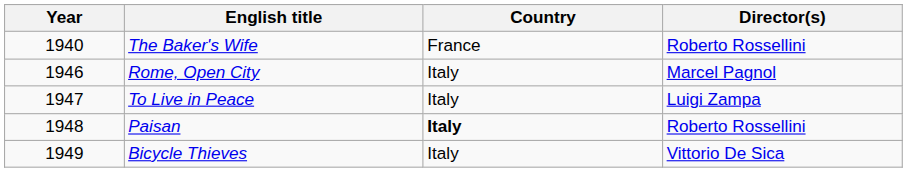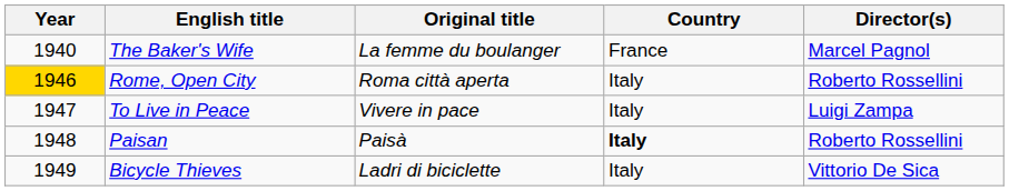+ column: Original title | La femme du boulanger | Roma città aperta | Vivere in pace | Paisà | Ladri di biciclette
The Baker's Wife | Director(s): Roberto Rossellini -> Marcel Pagnol
Rome, Open City | Year: no background -> gold background
Rome, Open City | Director(s): Marcel Pagnol -> Roberto Rossellini
